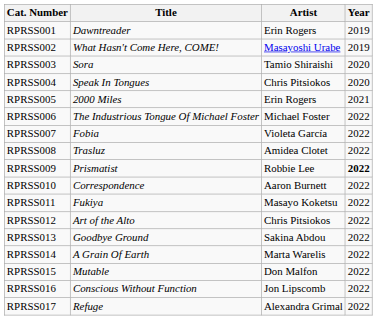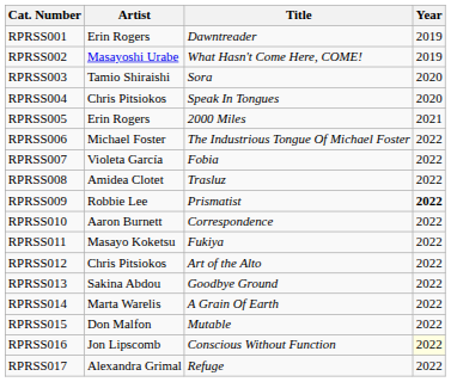columns swapped: Artist <-> Title
RPRSS016 | Year: no background -> lightyellow background
